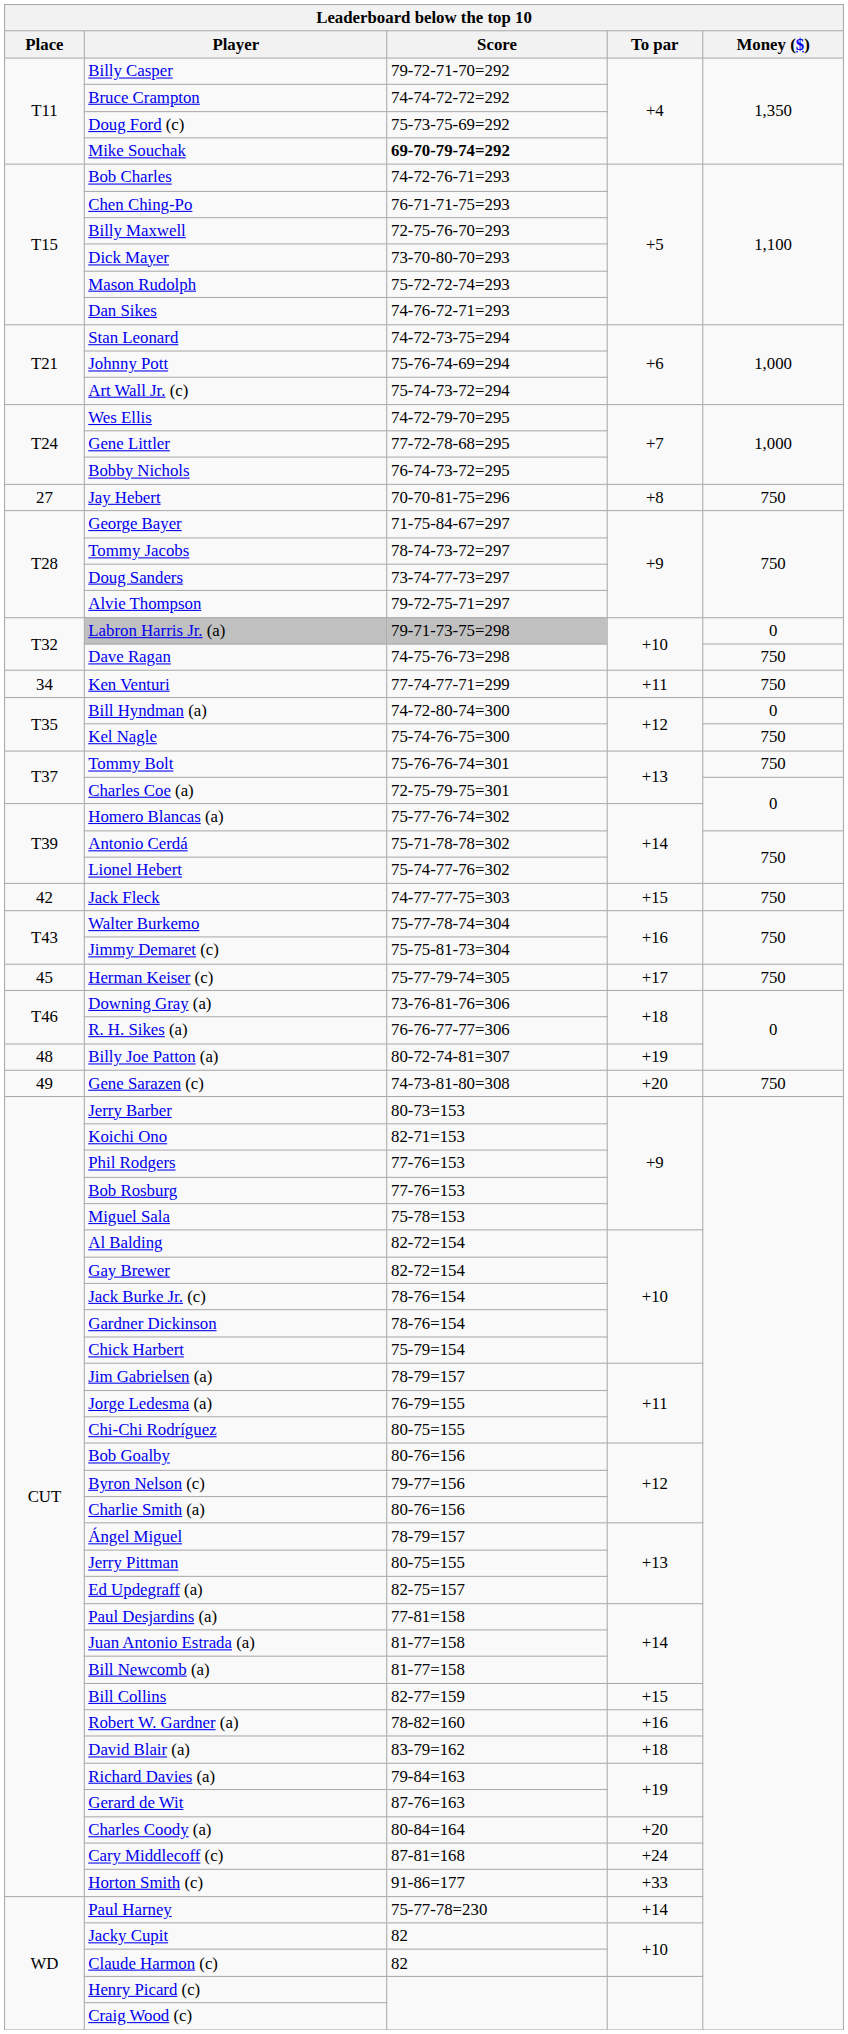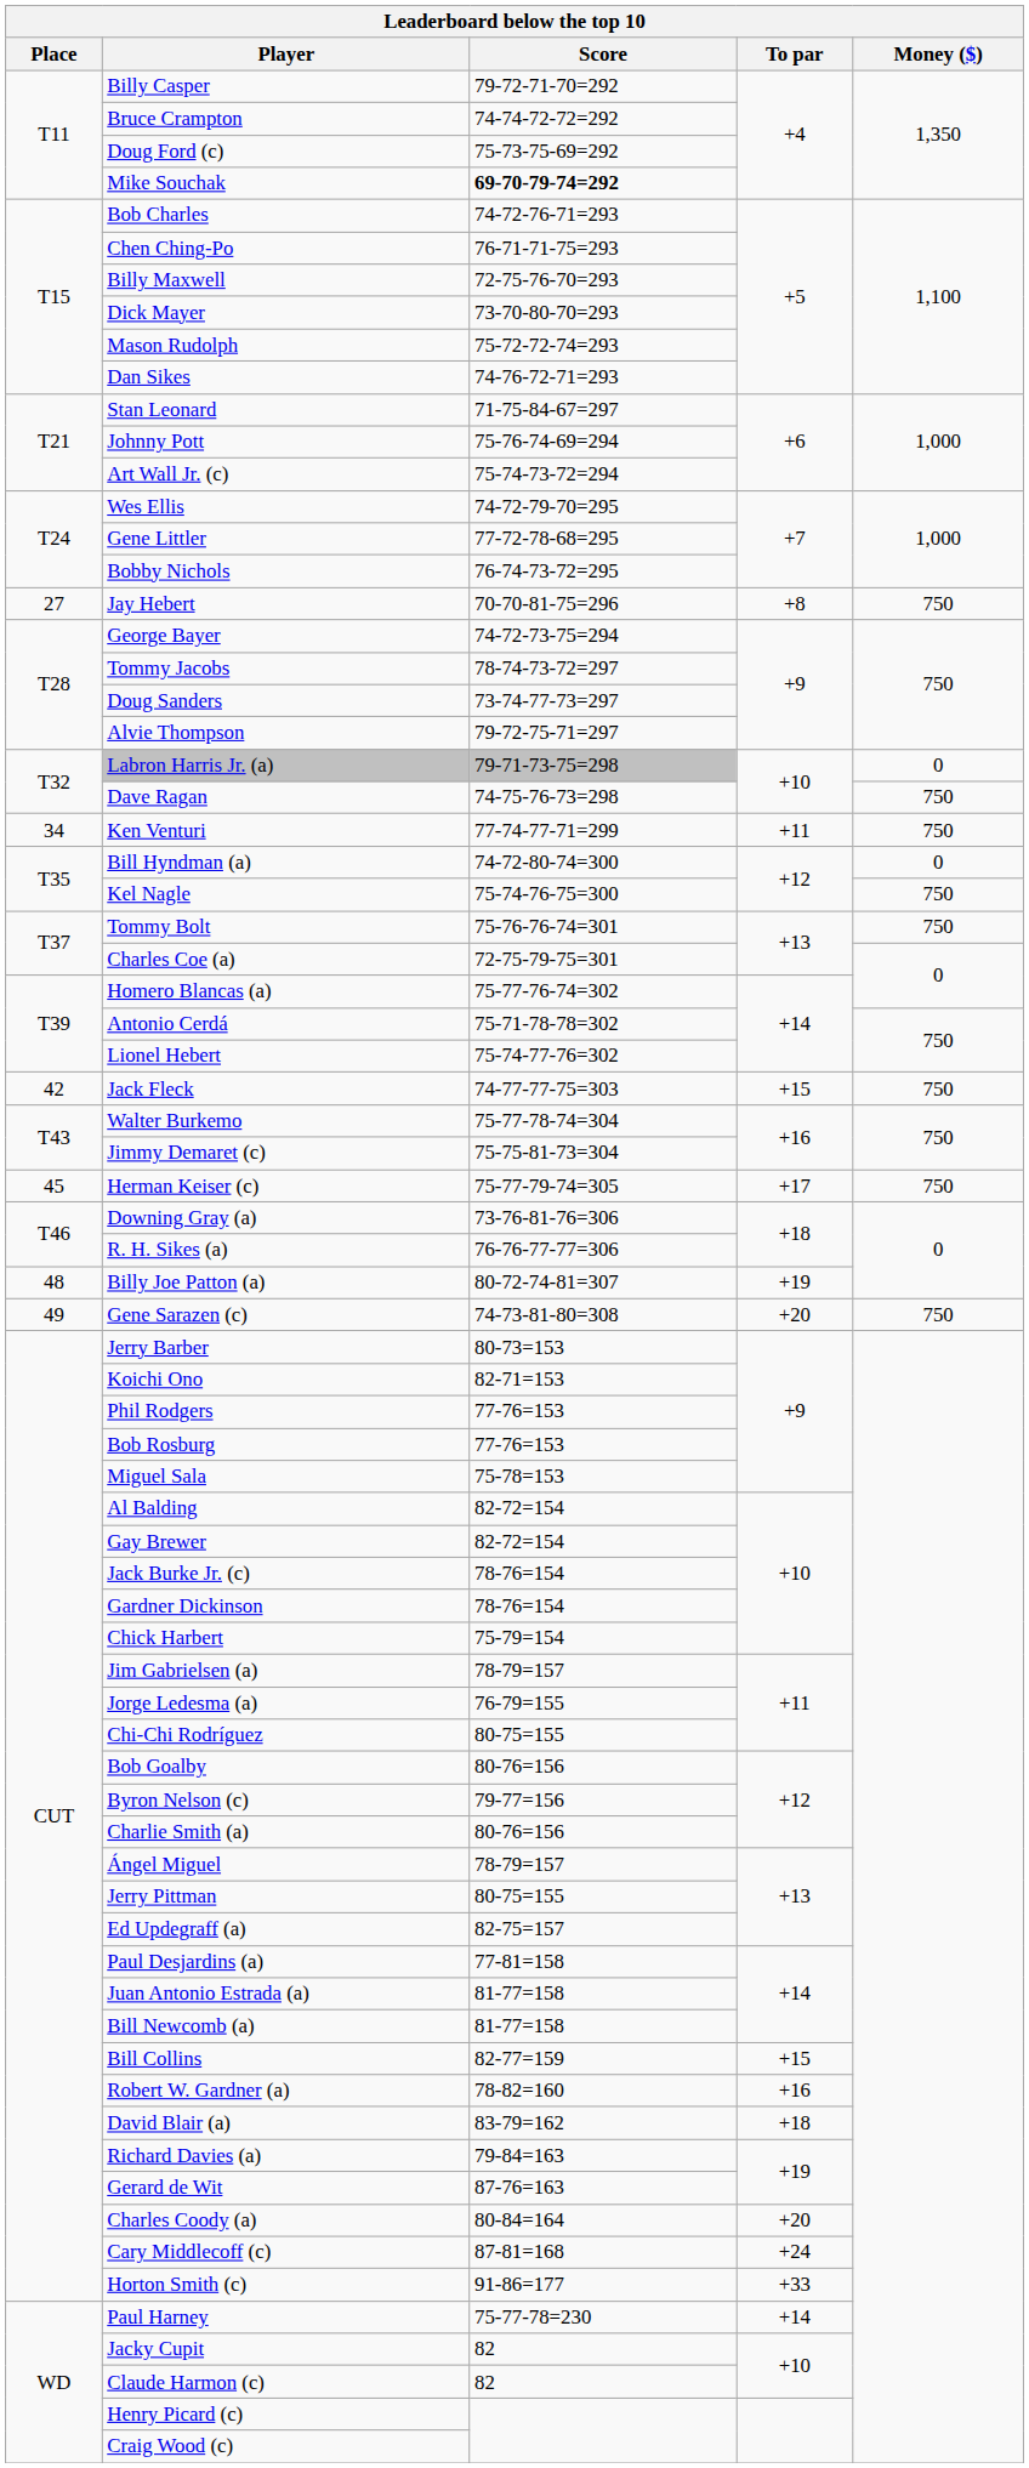Stan Leonard | Score: 74-72-73-75=294 -> 71-75-84-67=297
George Bayer | Score: 71-75-84-67=297 -> 74-72-73-75=294
